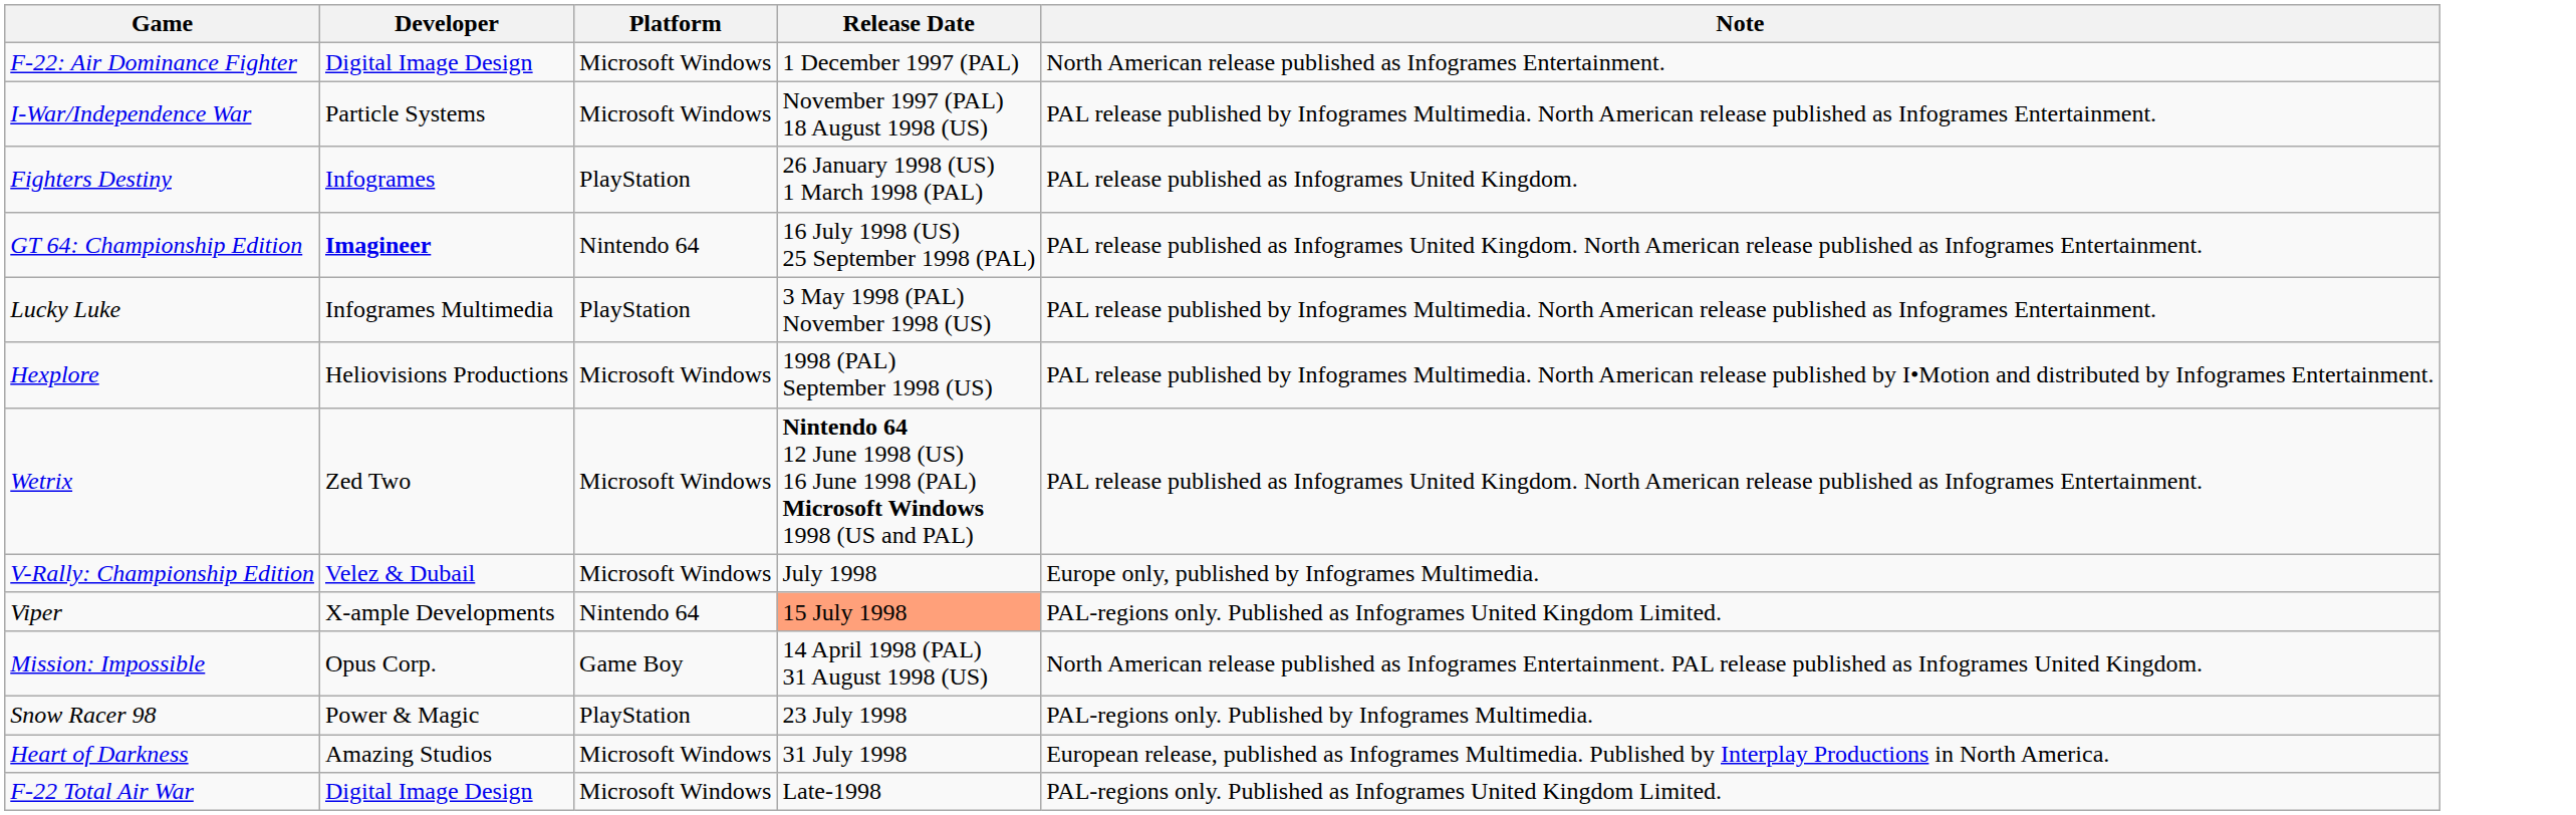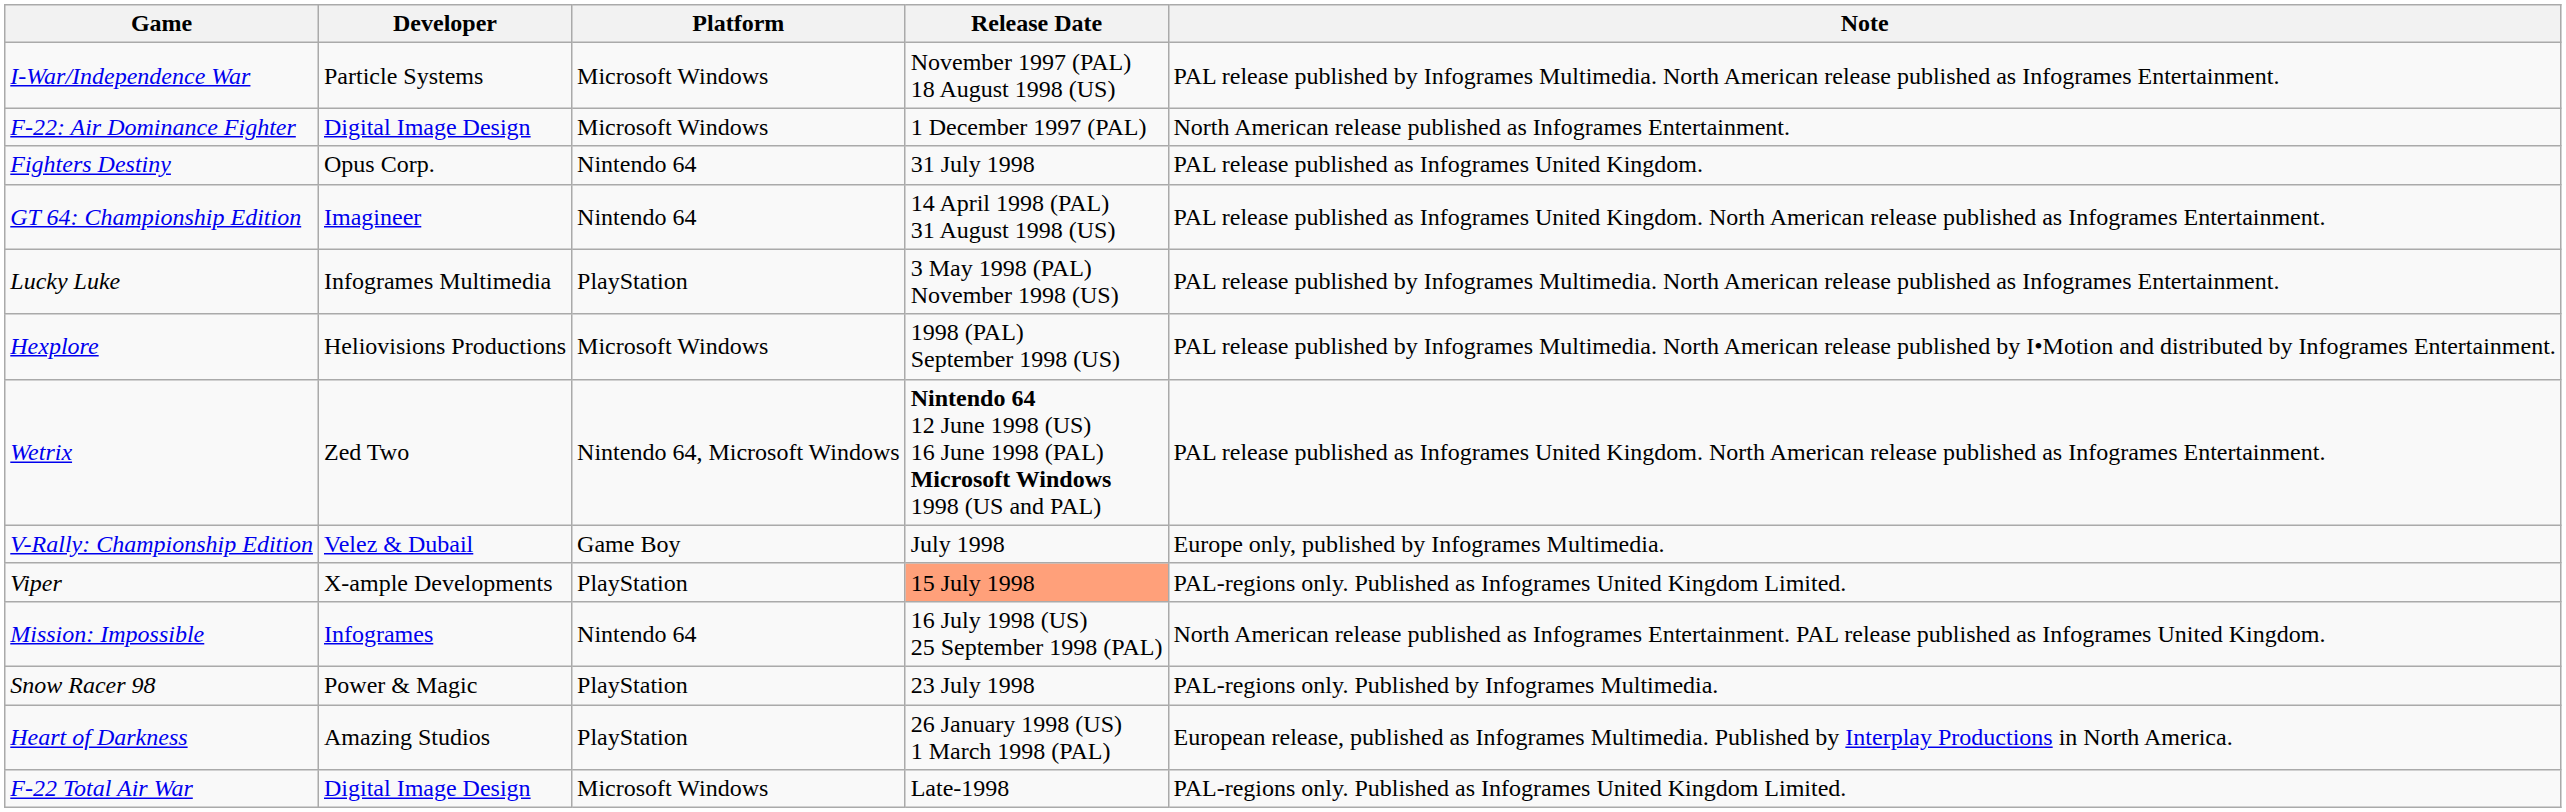rows swapped: I-War/Independence War <-> F-22: Air Dominance Fighter
Fighters Destiny | Developer: Infogrames -> Opus Corp.
Fighters Destiny | Platform: PlayStation -> Nintendo 64
Fighters Destiny | Release Date: 26 January 1998 (US) 1 March 1998 (PAL) -> 31 July 1998
GT 64: Championship Edition | Developer: bold -> normal
GT 64: Championship Edition | Release Date: 16 July 1998 (US) 25 September 1998 (PAL) -> 14 April 1998 (PAL) 31 August 1998 (US)
Wetrix | Platform: Microsoft Windows -> Nintendo 64, Microsoft Windows
V-Rally: Championship Edition | Platform: Microsoft Windows -> Game Boy
Viper | Platform: Nintendo 64 -> PlayStation
Mission: Impossible | Developer: Opus Corp. -> Infogrames
Mission: Impossible | Platform: Game Boy -> Nintendo 64
Mission: Impossible | Release Date: 14 April 1998 (PAL) 31 August 1998 (US) -> 16 July 1998 (US) 25 September 1998 (PAL)
Heart of Darkness | Platform: Microsoft Windows -> PlayStation
Heart of Darkness | Release Date: 31 July 1998 -> 26 January 1998 (US) 1 March 1998 (PAL)
